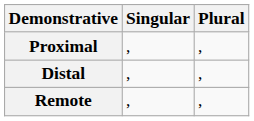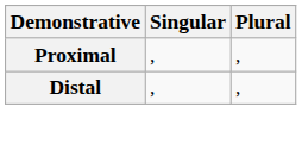- row: Remote | , | ,
